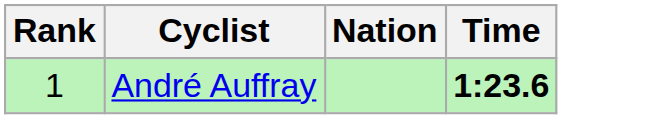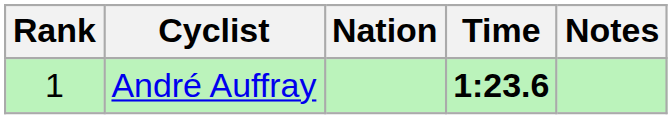+ column: Notes
